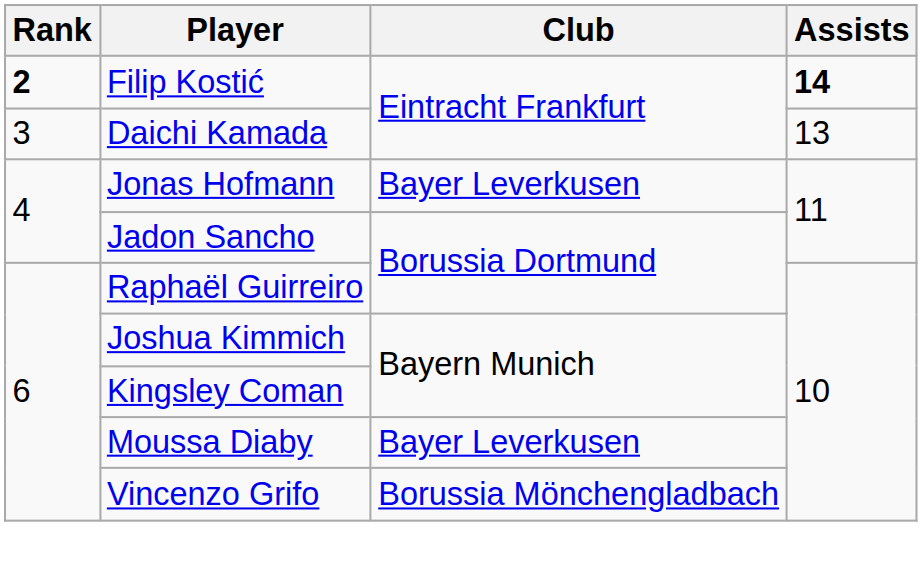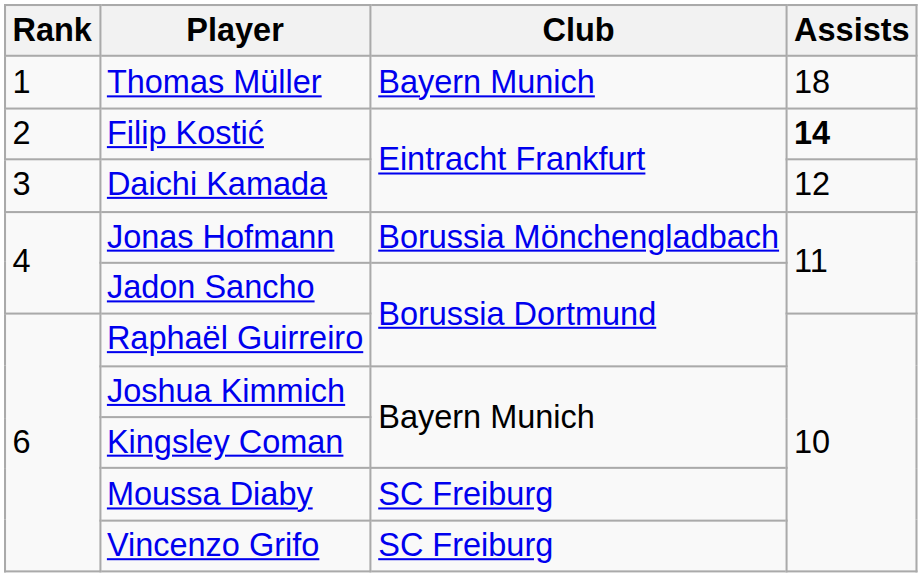+ row: 1 | Thomas Müller | Bayern Munich | 18
Filip Kostić | Rank: bold -> normal
Daichi Kamada | Assists: 13 -> 12
Jonas Hofmann | Club: Bayer Leverkusen -> Borussia Mönchengladbach
Moussa Diaby | Club: Bayer Leverkusen -> SC Freiburg
Vincenzo Grifo | Club: Borussia Mönchengladbach -> SC Freiburg
